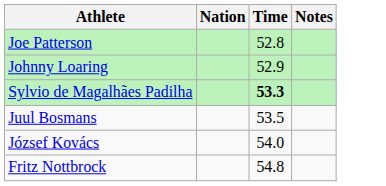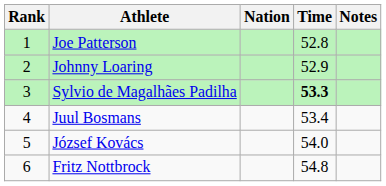+ column: Rank | 1 | 2 | 3 | 4 | 5 | 6
Juul Bosmans | Time: 53.5 -> 53.4
